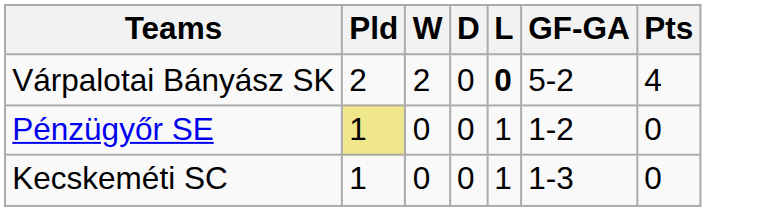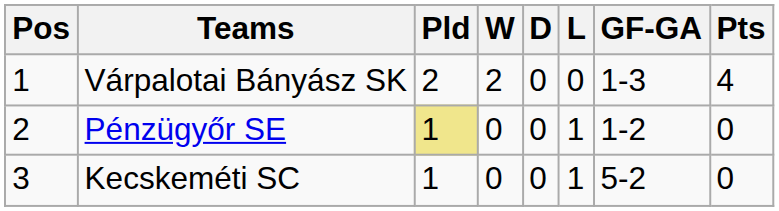+ column: Pos | 1 | 2 | 3
Várpalotai Bányász SK | L: bold -> normal
Várpalotai Bányász SK | GF-GA: 5-2 -> 1-3
Kecskeméti SC | GF-GA: 1-3 -> 5-2
